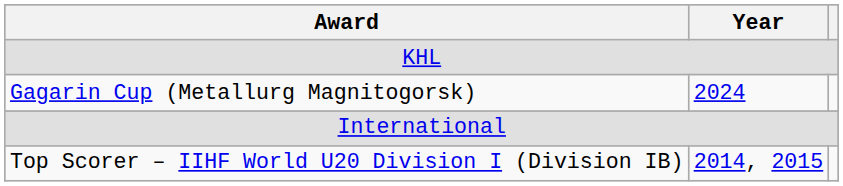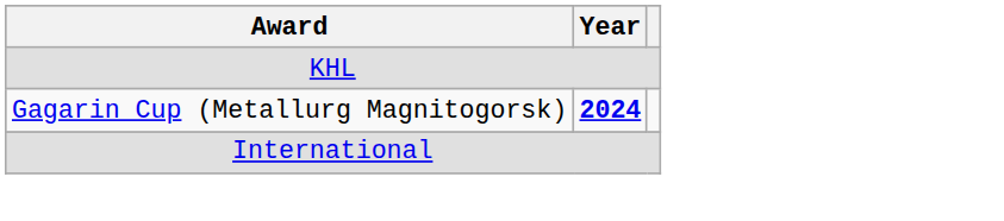Gagarin Cup (Metallurg Magnitogorsk) | Year: normal -> bold
- row: Top Scorer – IIHF World U20 Division I (Division IB) | 2014, 2015
